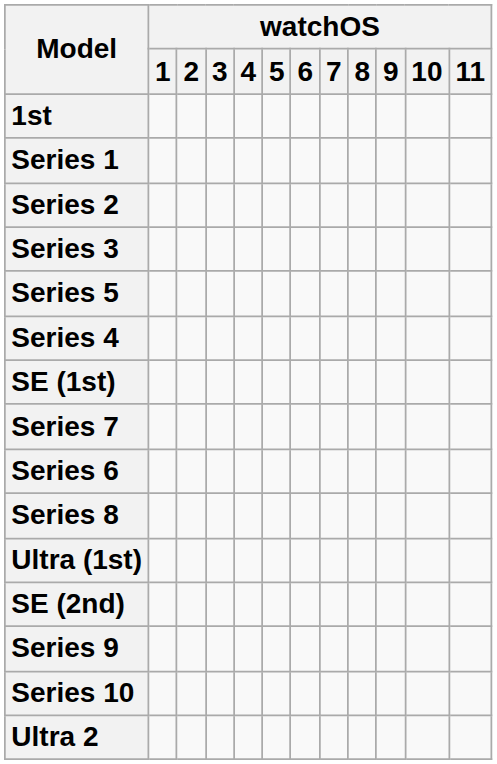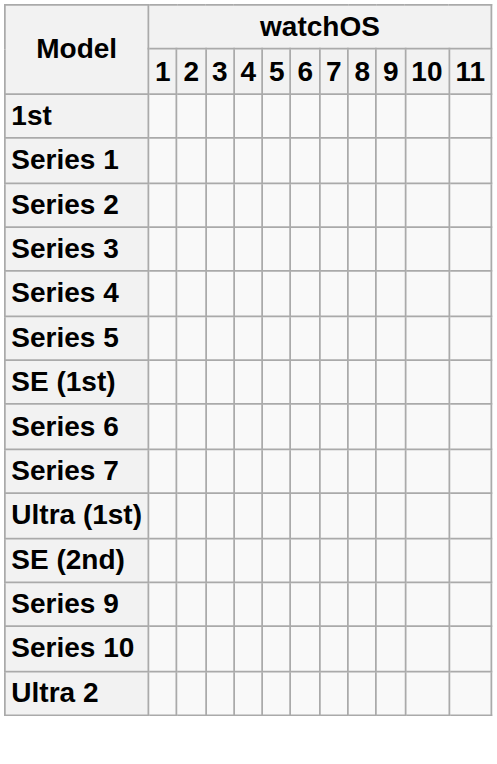rows swapped: Series 4 <-> Series 5
rows swapped: Series 6 <-> Series 7
- row: Series 8
